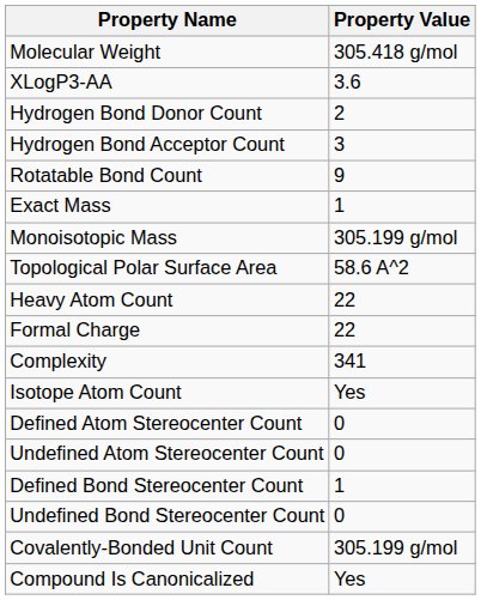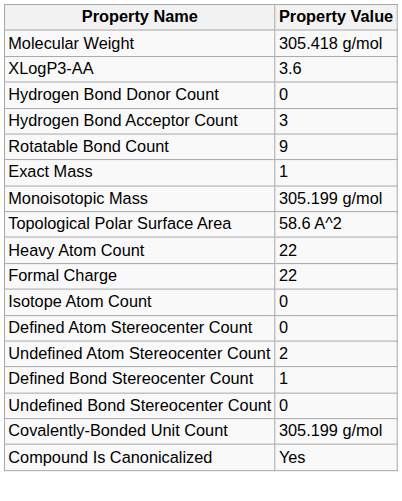Hydrogen Bond Donor Count | Property Value: 2 -> 0
- row: Complexity | 341
Isotope Atom Count | Property Value: Yes -> 0
Undefined Atom Stereocenter Count | Property Value: 0 -> 2
